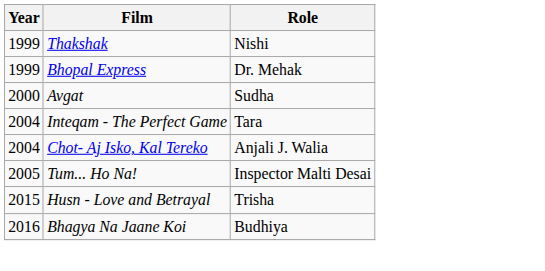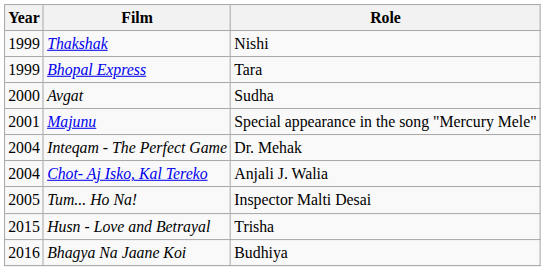Bhopal Express | Role: Dr. Mehak -> Tara
+ row: 2001 | Majunu | Special appearance in the song "Mercury Mele"
Inteqam - The Perfect Game | Role: Tara -> Dr. Mehak
